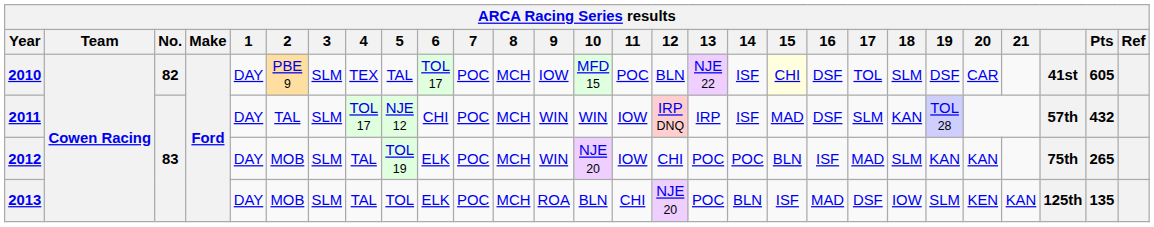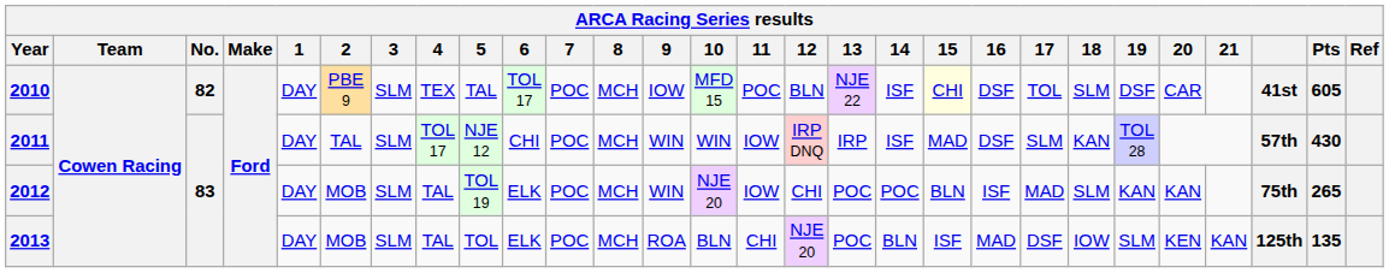2011 | Pts: 432 -> 430
